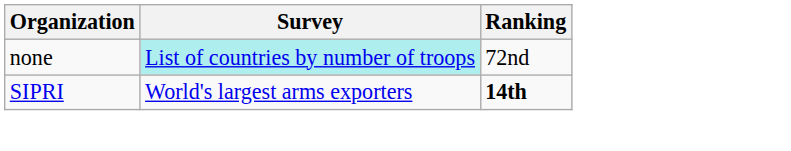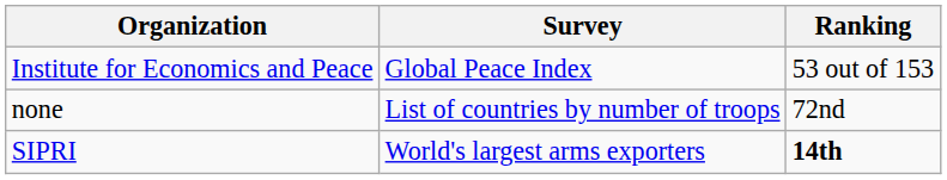+ row: Institute for Economics and Peace | Global Peace Index | 53 out of 153
none | Survey: paleturquoise background -> no background
